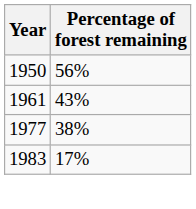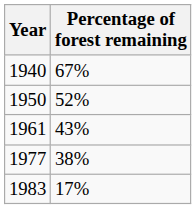+ row: 1940 | 67%
1950 | Percentage of forest remaining: 56% -> 52%
